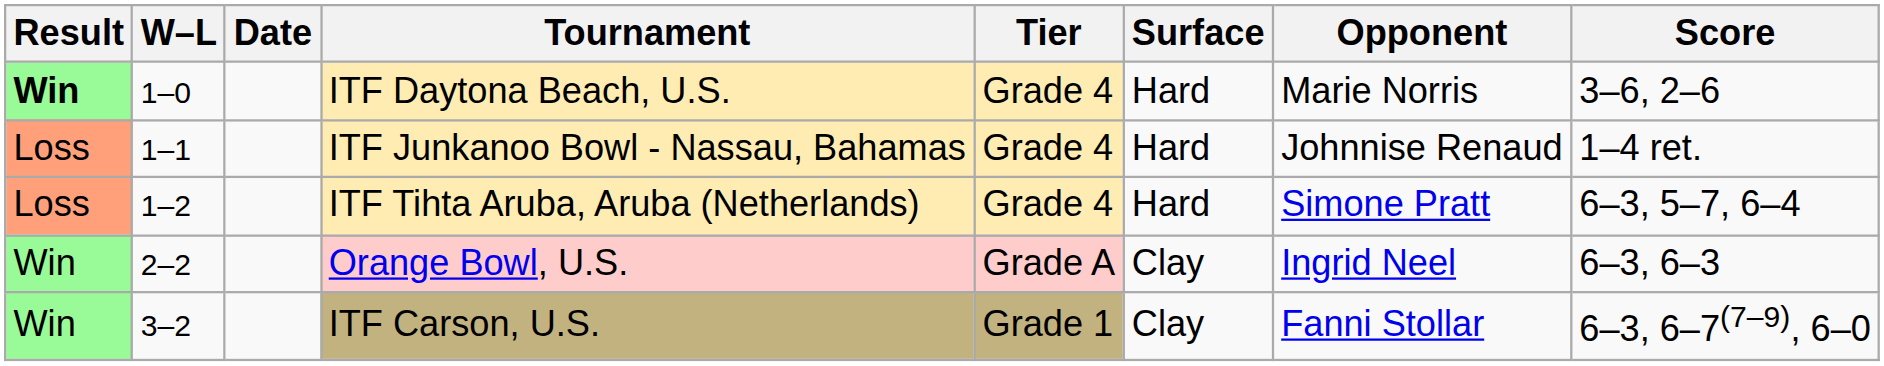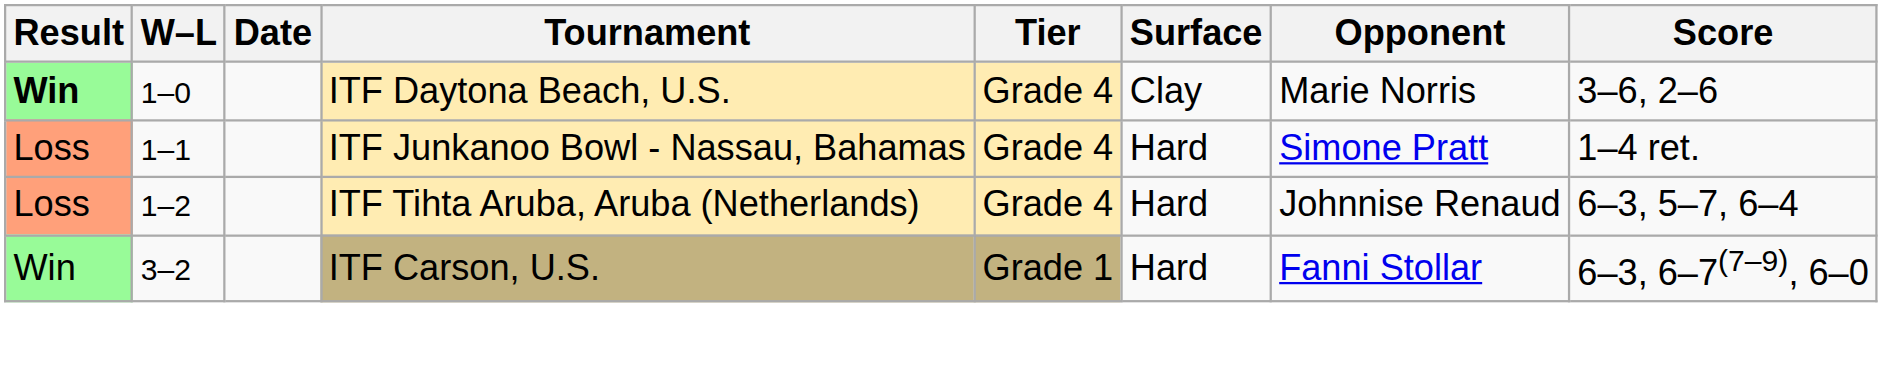ITF Daytona Beach, U.S. | Surface: Hard -> Clay
ITF Junkanoo Bowl - Nassau, Bahamas | Opponent: Johnnise Renaud -> Simone Pratt
ITF Tihta Aruba, Aruba (Netherlands) | Opponent: Simone Pratt -> Johnnise Renaud
- row: Win | 2–2 | Orange Bowl, U.S. | Grade A | Clay | Ingrid Neel | 6–3, 6–3
ITF Carson, U.S. | Surface: Clay -> Hard
